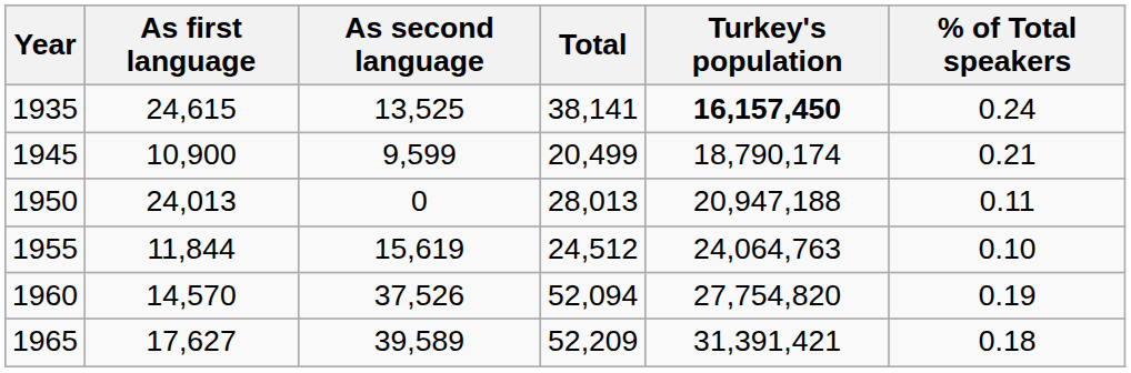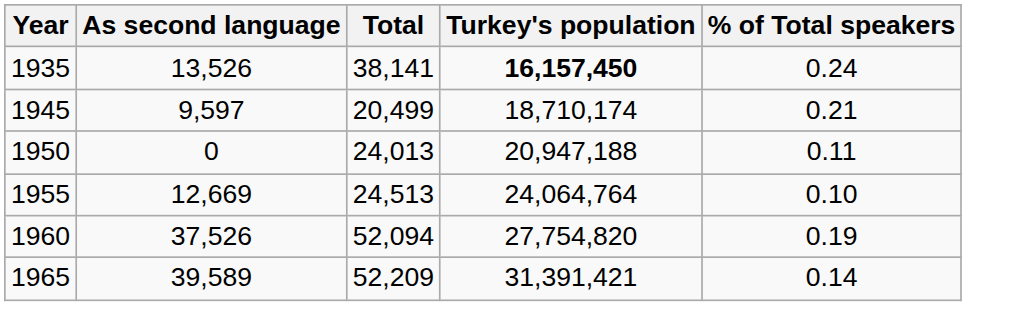- column: As first language | 24,615 | 10,900 | 24,013 | 11,844 | 14,570 | 17,627
1935 | As second language: 13,525 -> 13,526
1945 | As second language: 9,599 -> 9,597
1945 | Turkey's population: 18,790,174 -> 18,710,174
1950 | Total: 28,013 -> 24,013
1955 | As second language: 15,619 -> 12,669
1955 | Total: 24,512 -> 24,513
1955 | Turkey's population: 24,064,763 -> 24,064,764
1965 | % of Total speakers: 0.18 -> 0.14
